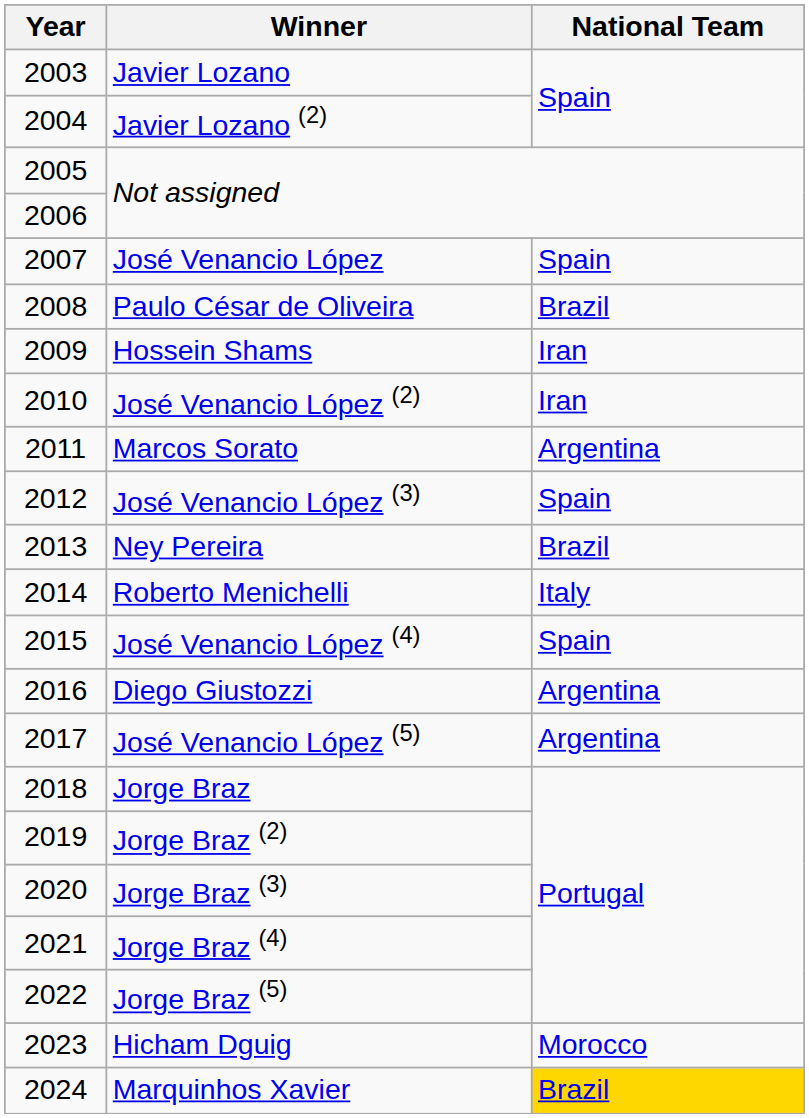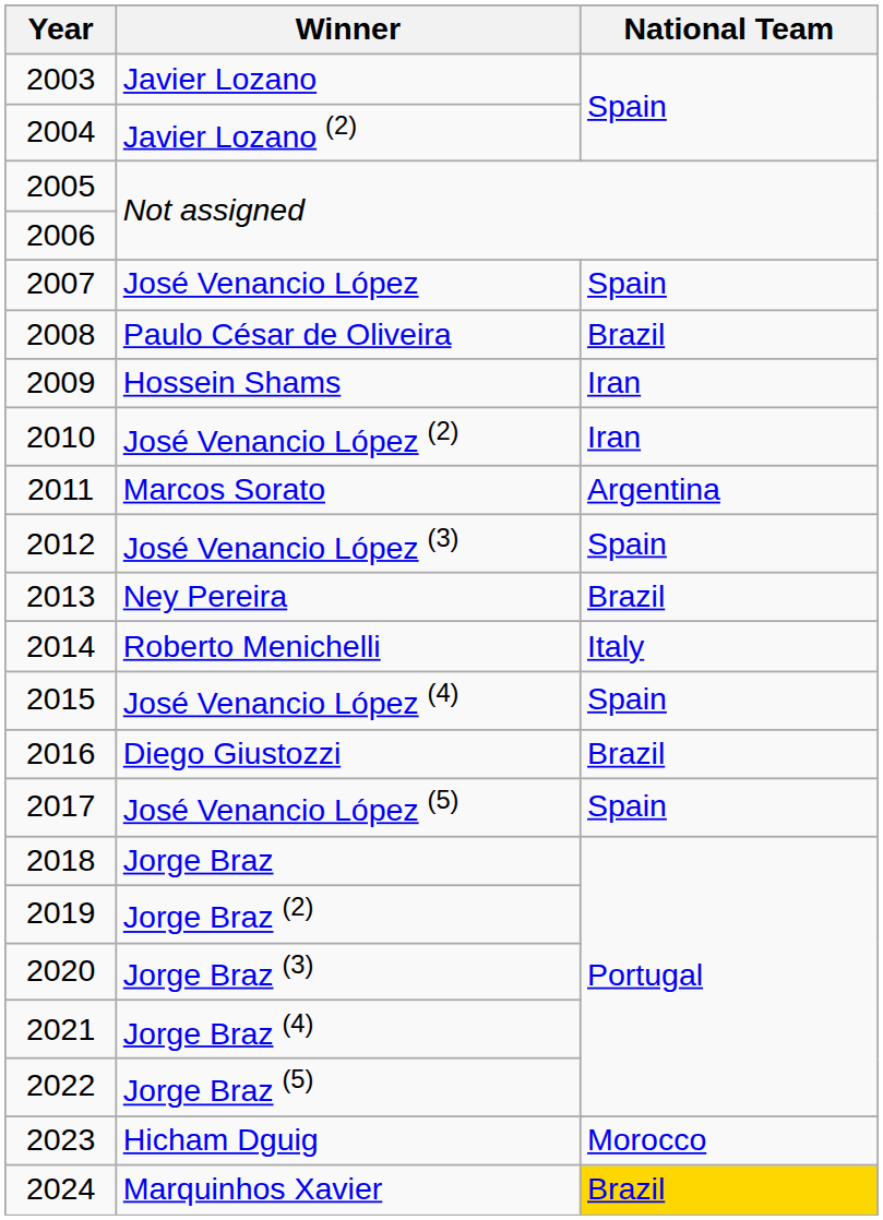Diego Giustozzi | National Team: Argentina -> Brazil
José Venancio López (5) | National Team: Argentina -> Spain
